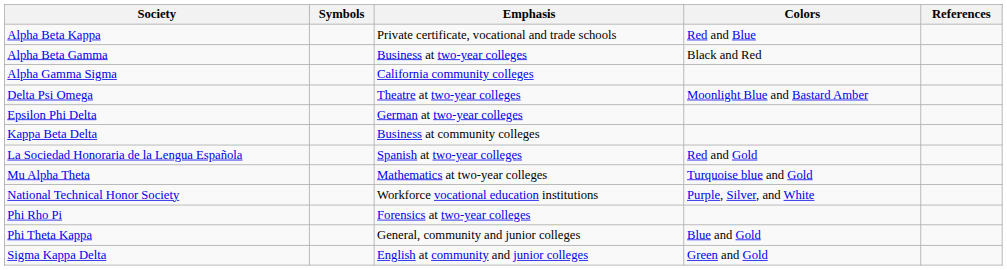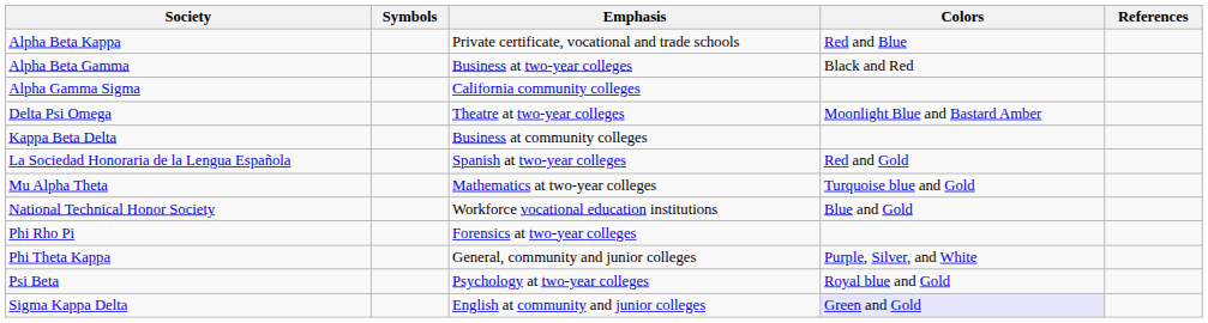- row: Epsilon Phi Delta | German at two-year colleges
National Technical Honor Society | Colors: Purple, Silver, and White -> Blue and Gold
Phi Theta Kappa | Colors: Blue and Gold -> Purple, Silver, and White
+ row: Psi Beta | Psychology at two-year colleges | Royal blue and Gold
Sigma Kappa Delta | Colors: no background -> lavender background
